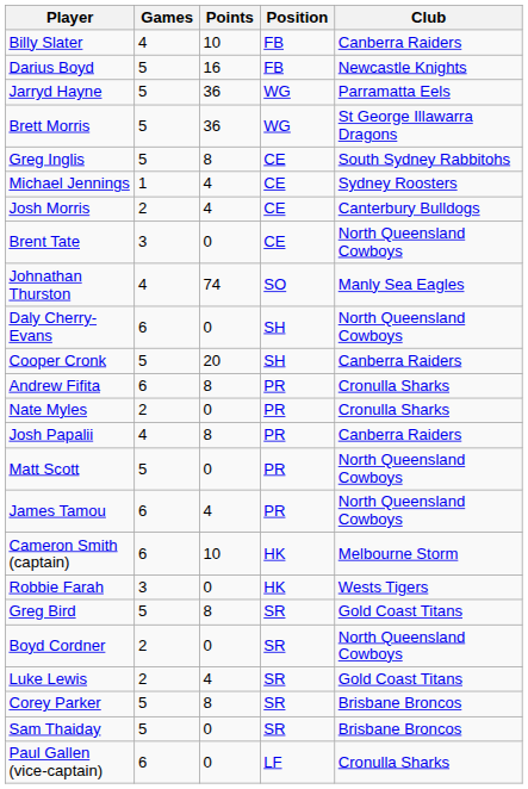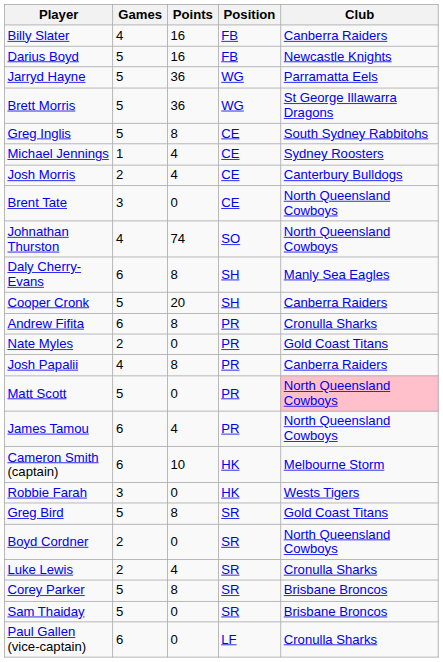Billy Slater | Points: 10 -> 16
Johnathan Thurston | Club: Manly Sea Eagles -> North Queensland Cowboys
Daly Cherry-Evans | Points: 0 -> 8
Daly Cherry-Evans | Club: North Queensland Cowboys -> Manly Sea Eagles
Nate Myles | Club: Cronulla Sharks -> Gold Coast Titans
Matt Scott | Club: no background -> pink background
Luke Lewis | Club: Gold Coast Titans -> Cronulla Sharks
